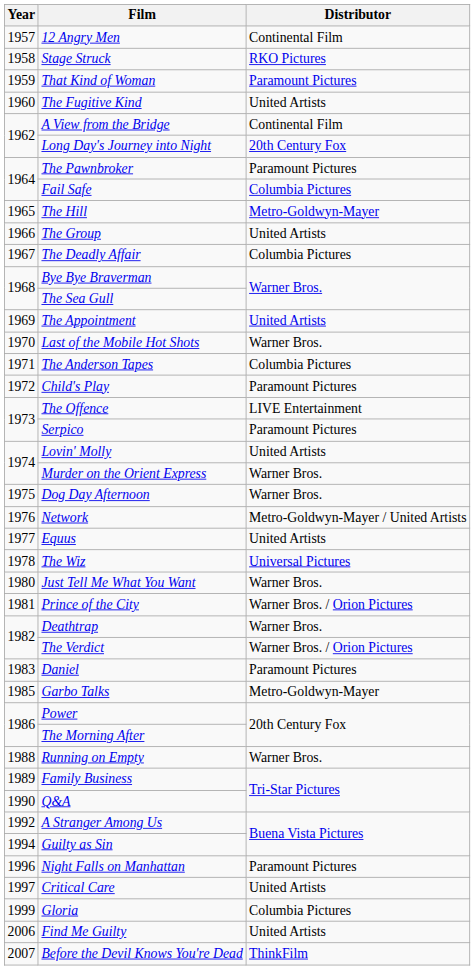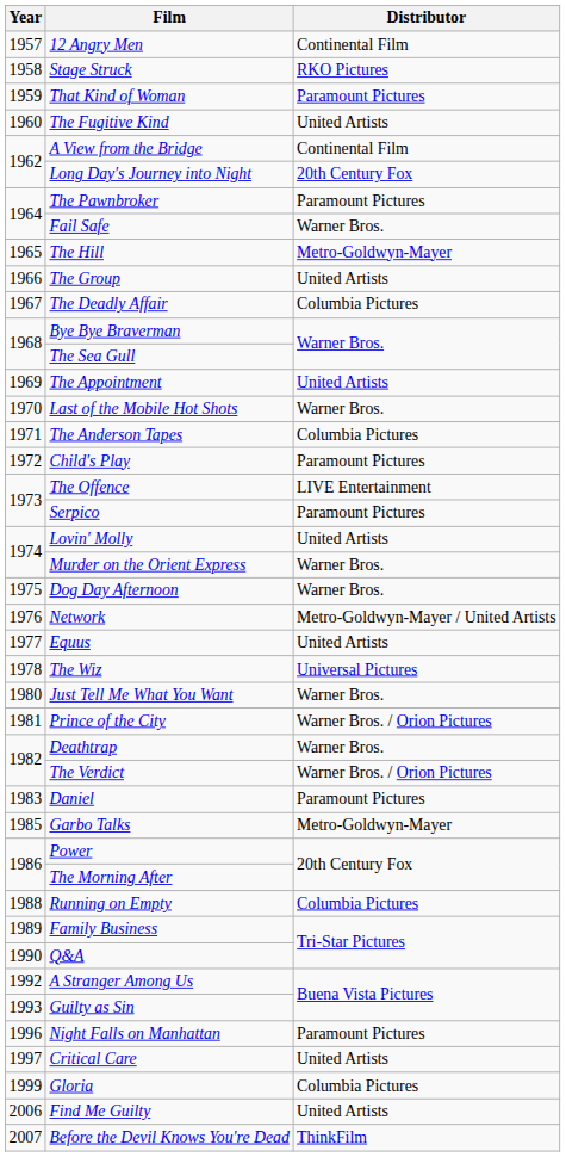Fail Safe | Distributor: Columbia Pictures -> Warner Bros.
Running on Empty | Distributor: Warner Bros. -> Columbia Pictures
Guilty as Sin | Year: 1994 -> 1993
